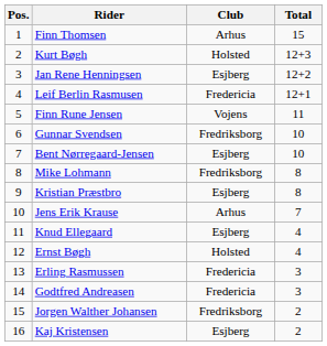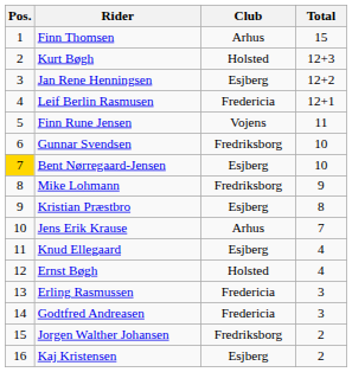Bent Nørregaard-Jensen | Pos.: no background -> gold background
Mike Lohmann | Total: 8 -> 9
